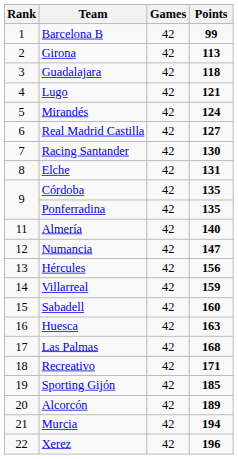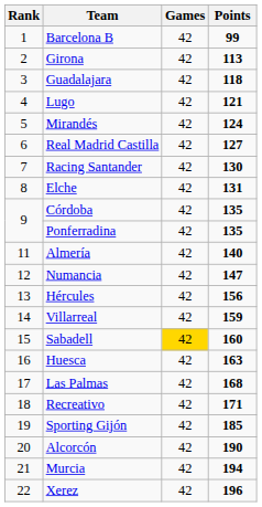Sabadell | Games: no background -> gold background
Alcorcón | Points: 189 -> 190
